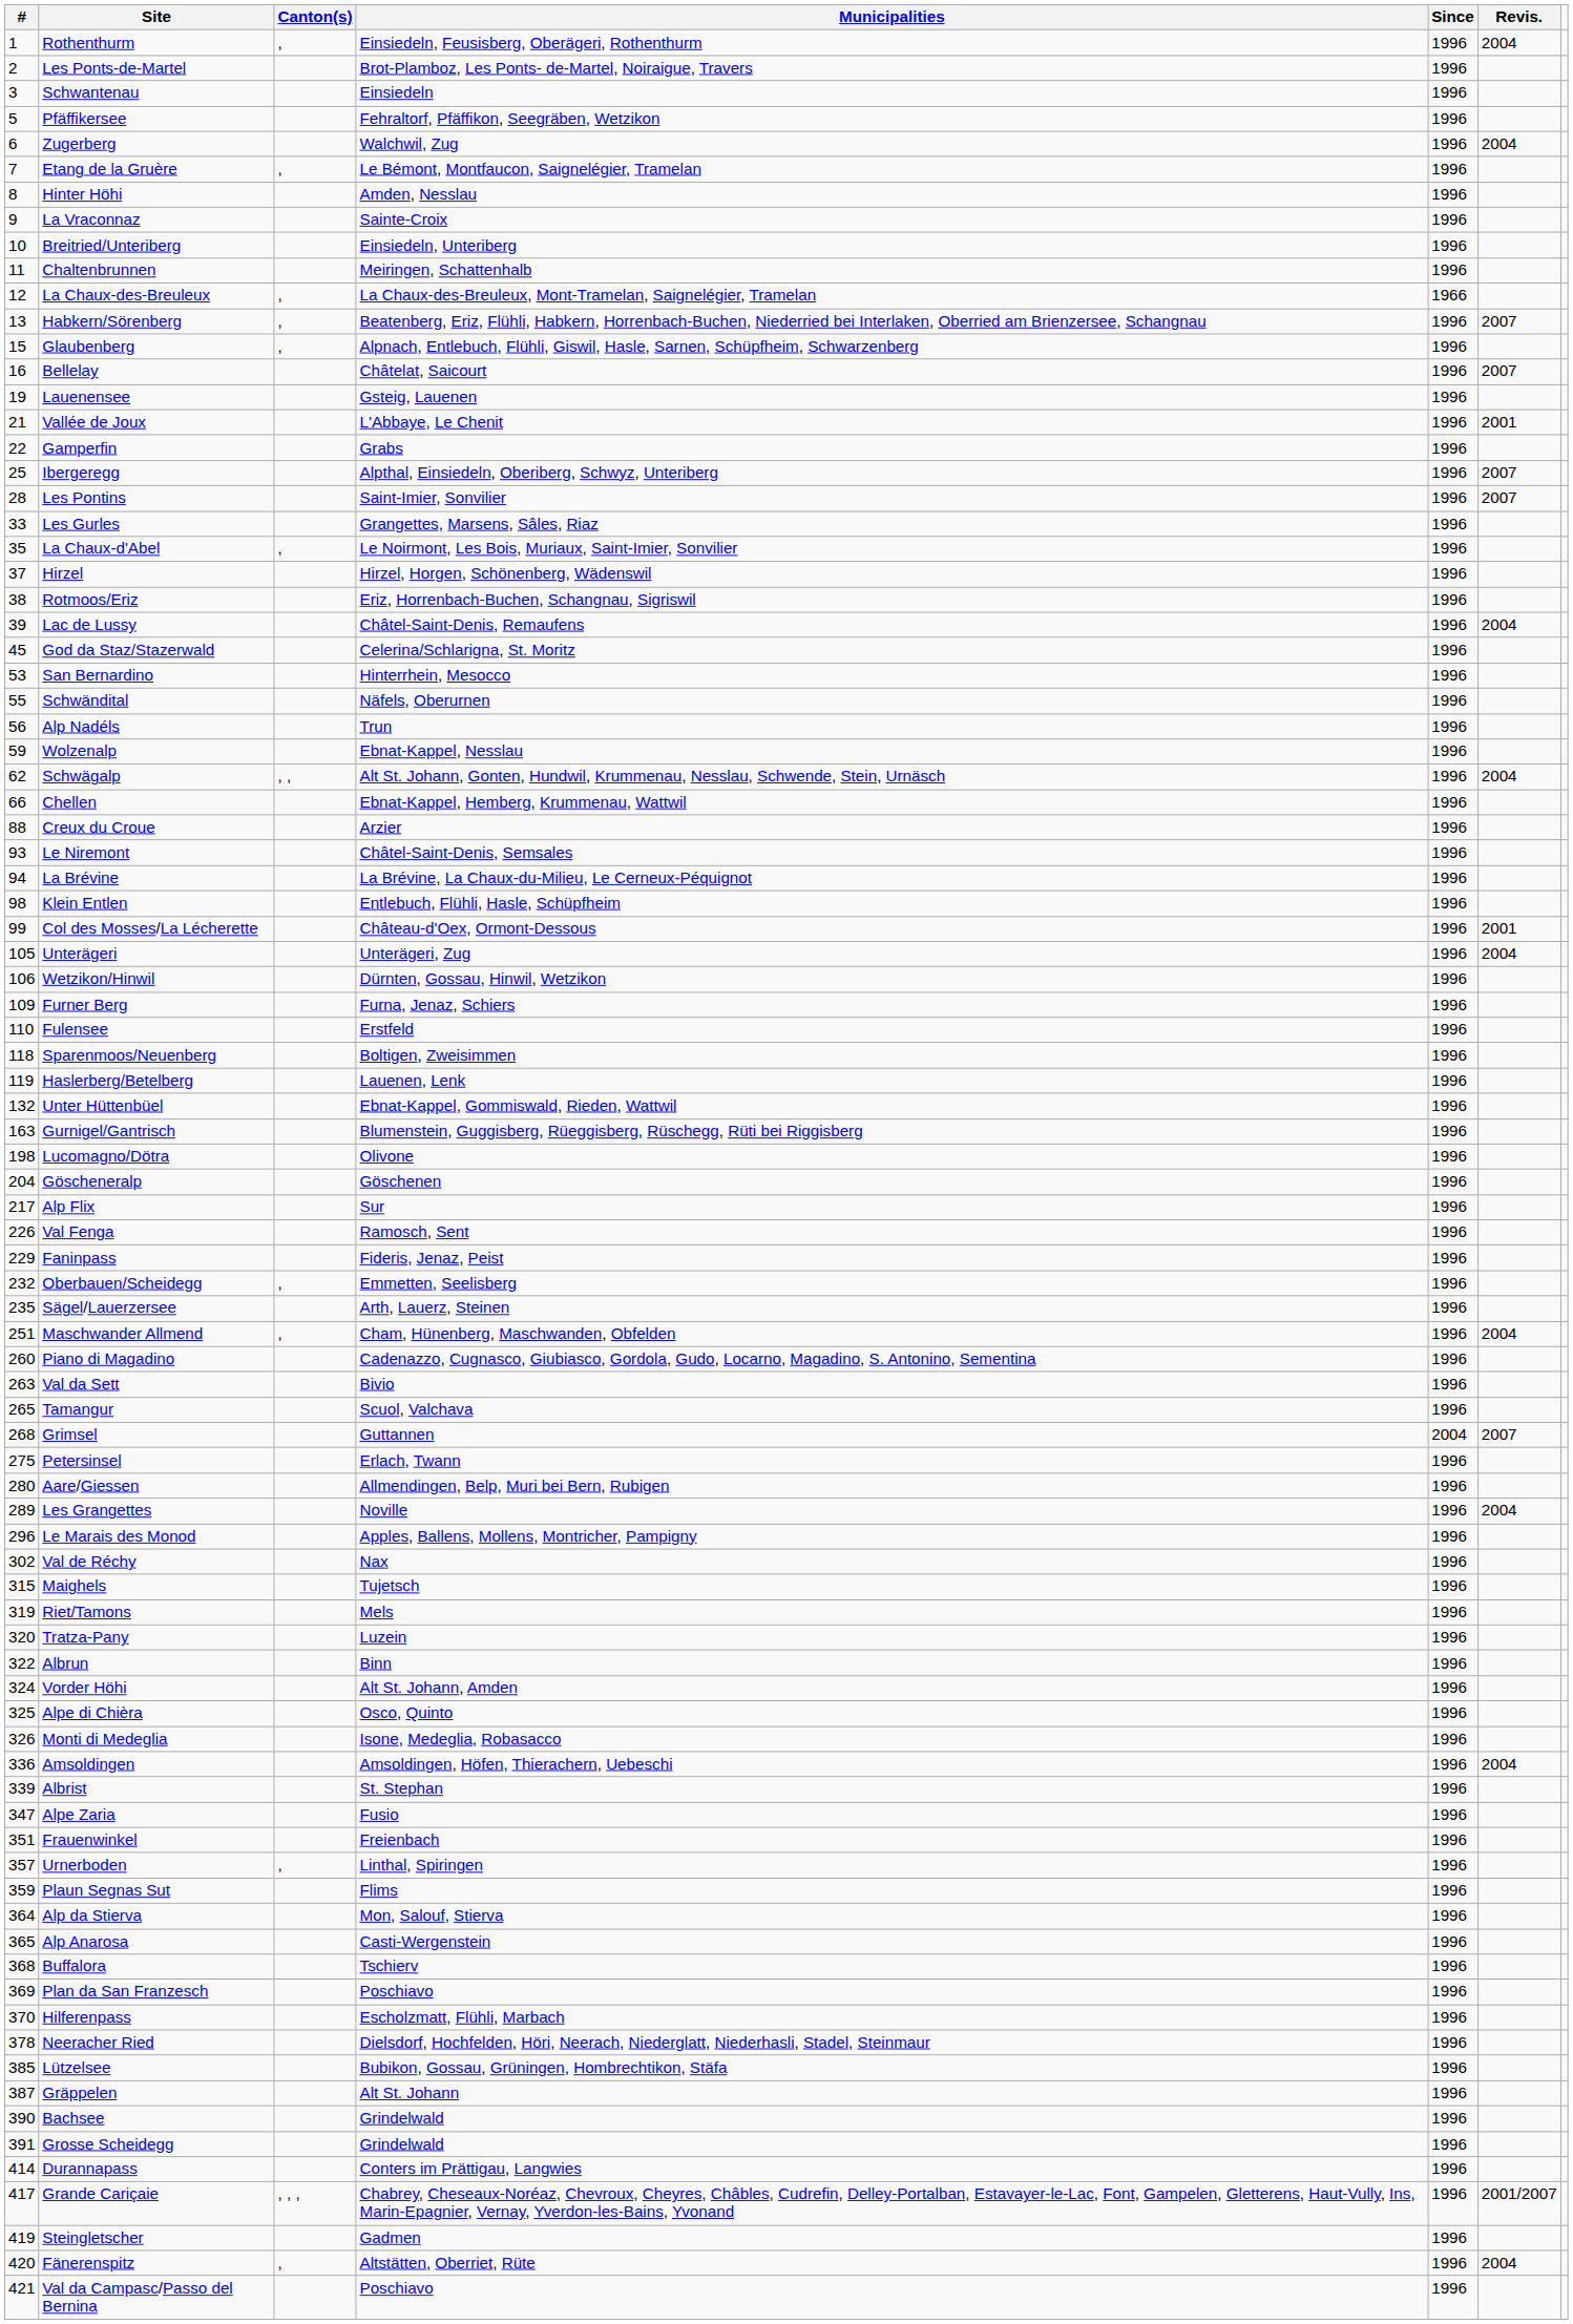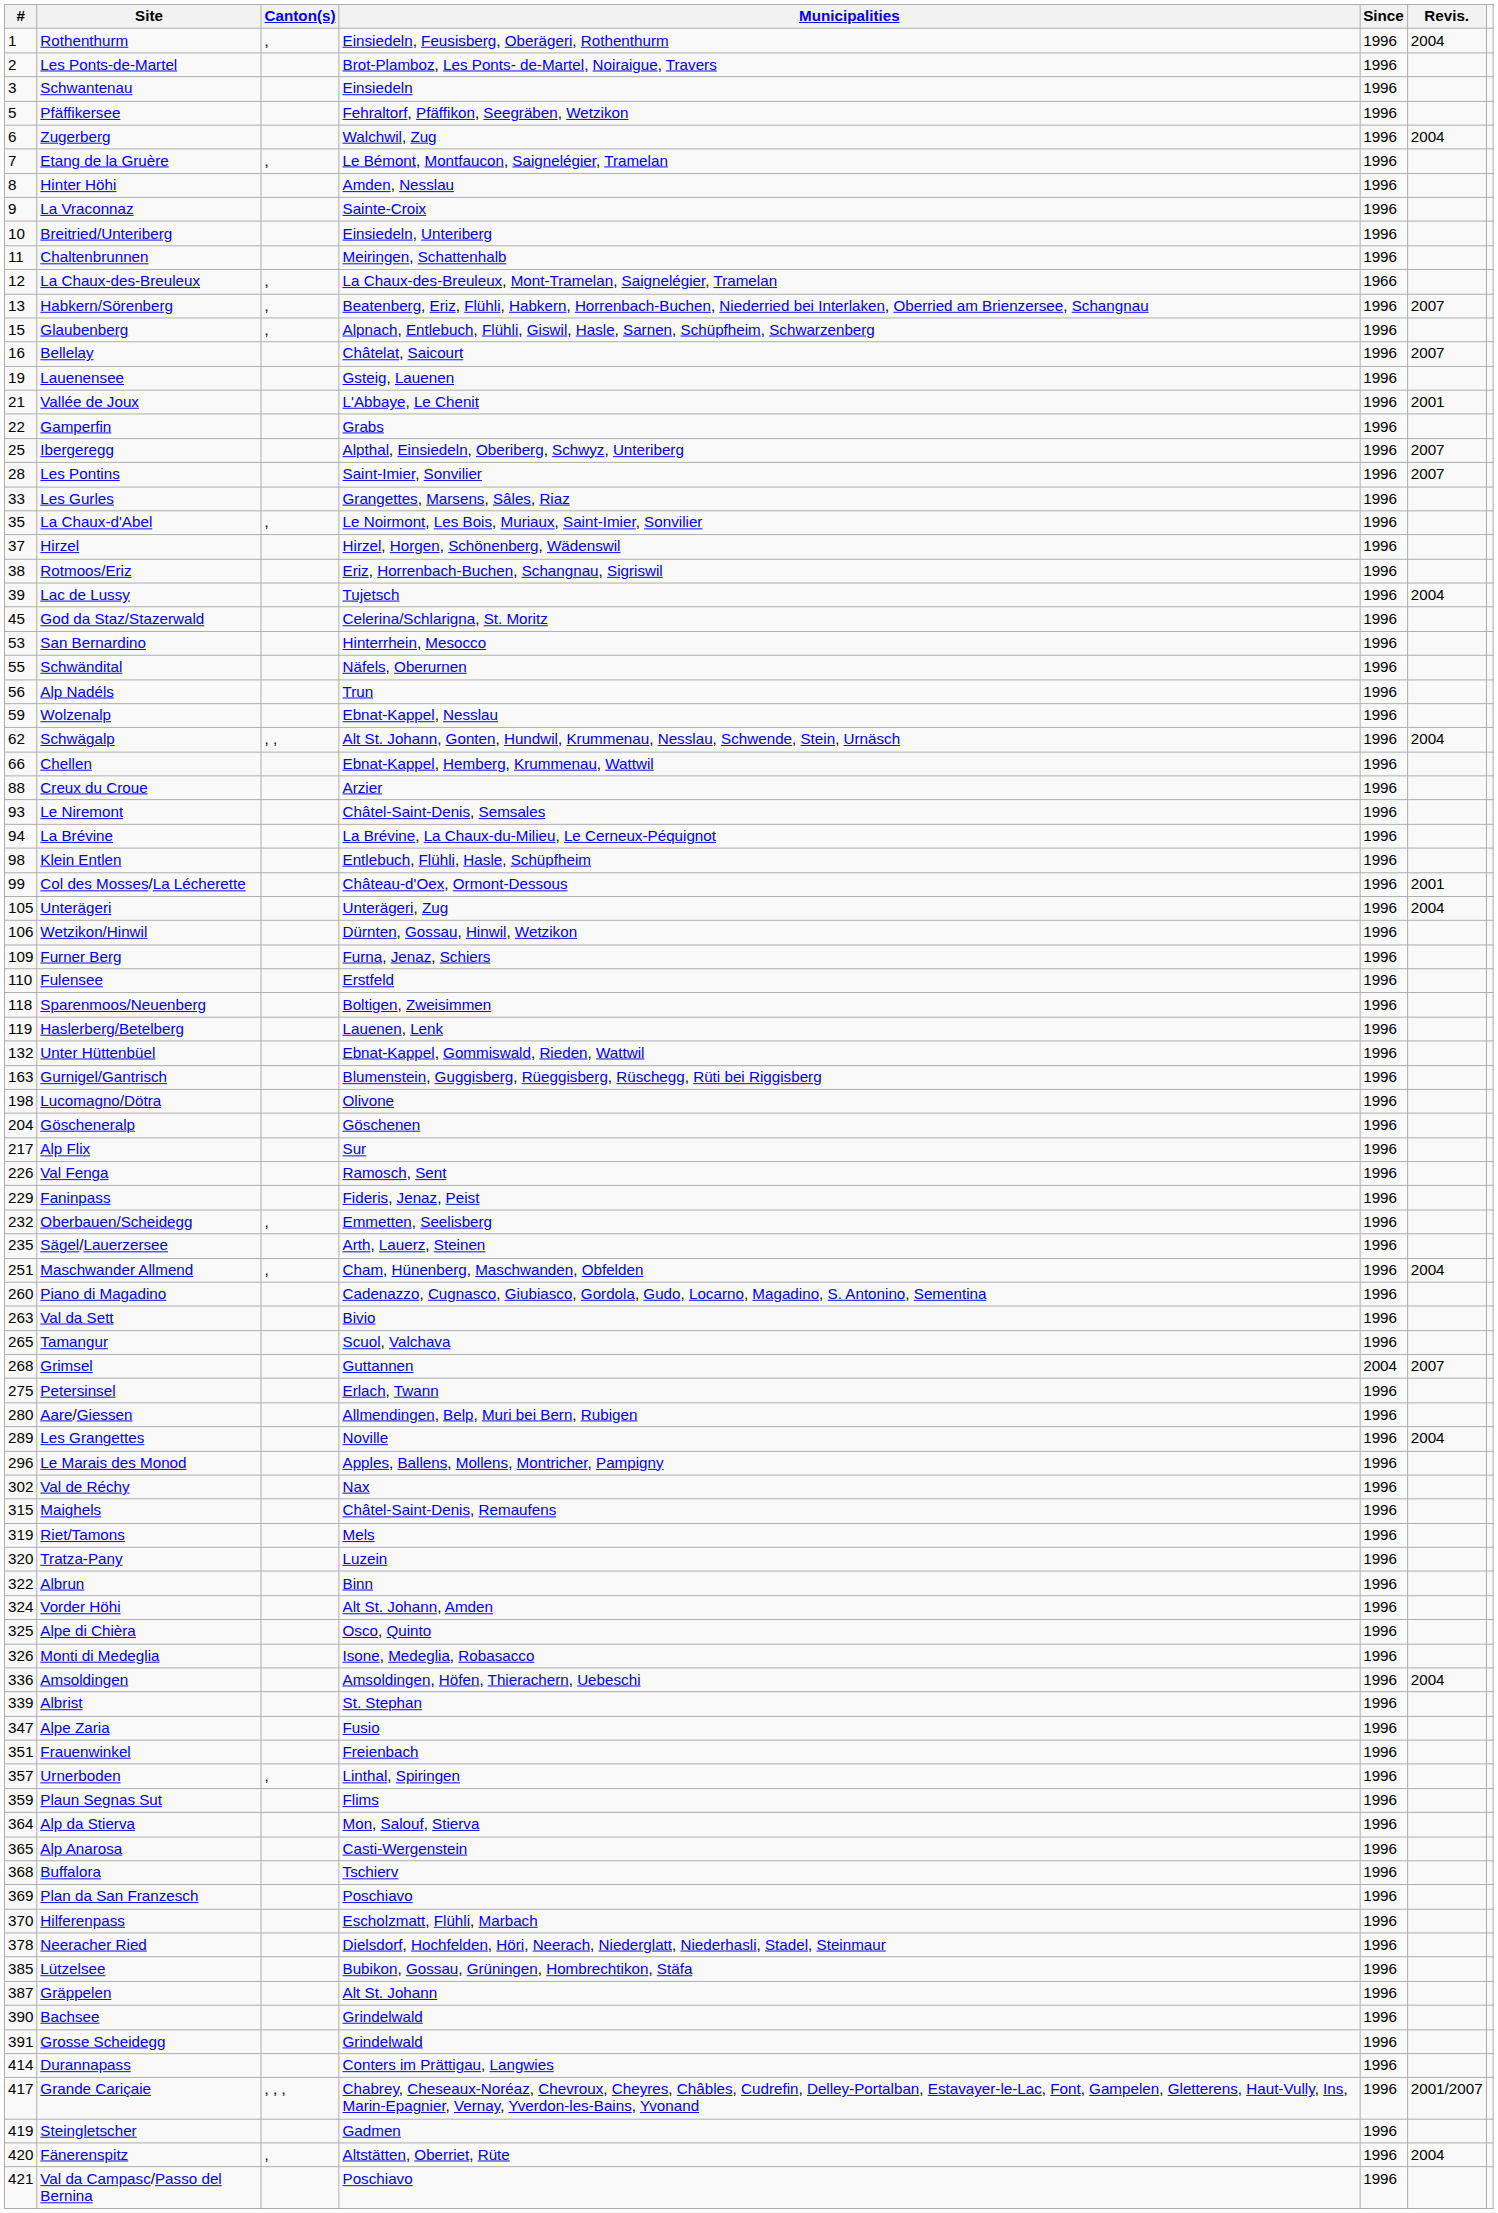Lac de Lussy | Municipalities: Châtel-Saint-Denis, Remaufens -> Tujetsch
Maighels | Municipalities: Tujetsch -> Châtel-Saint-Denis, Remaufens
